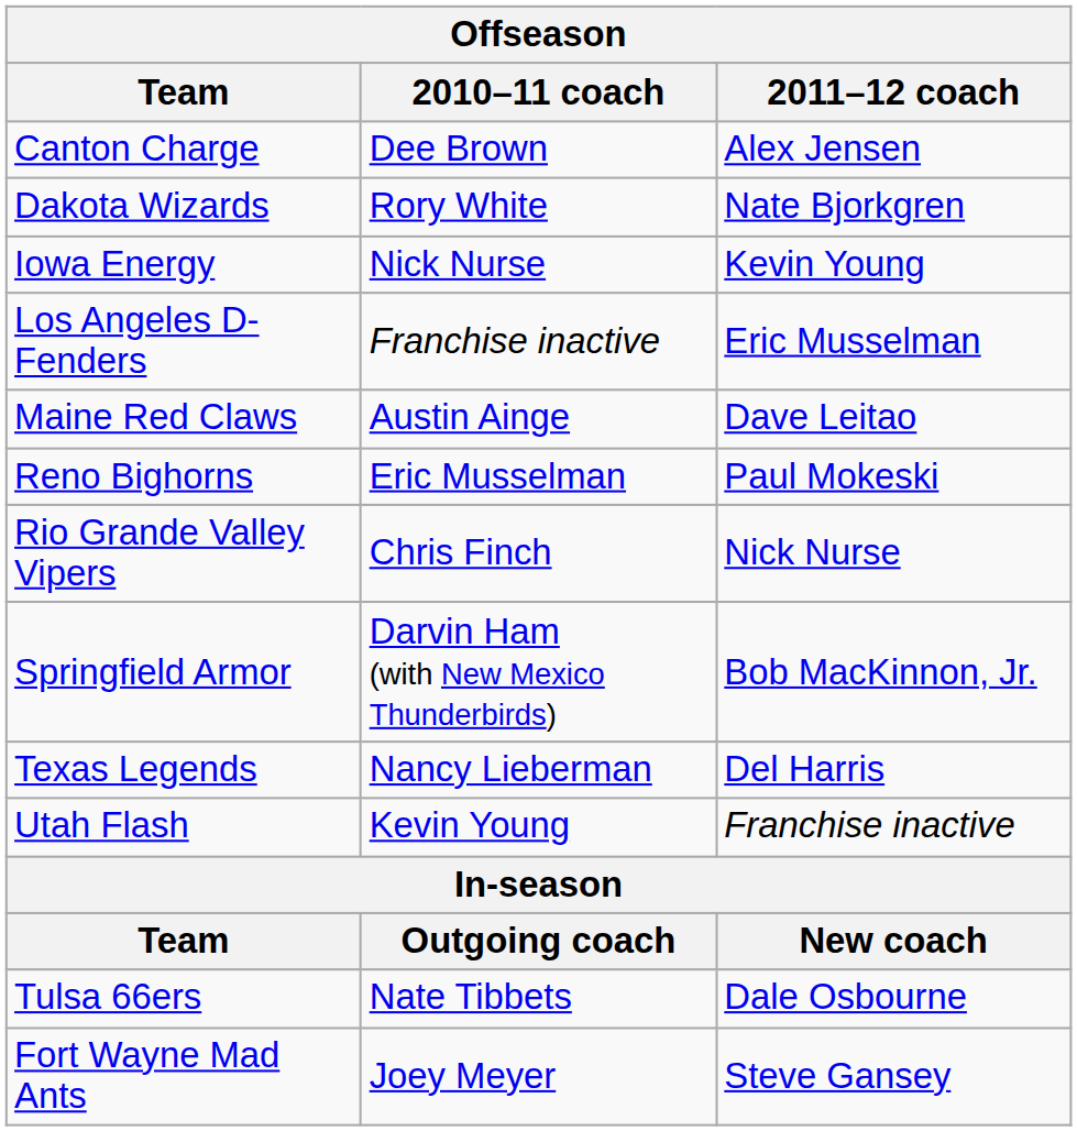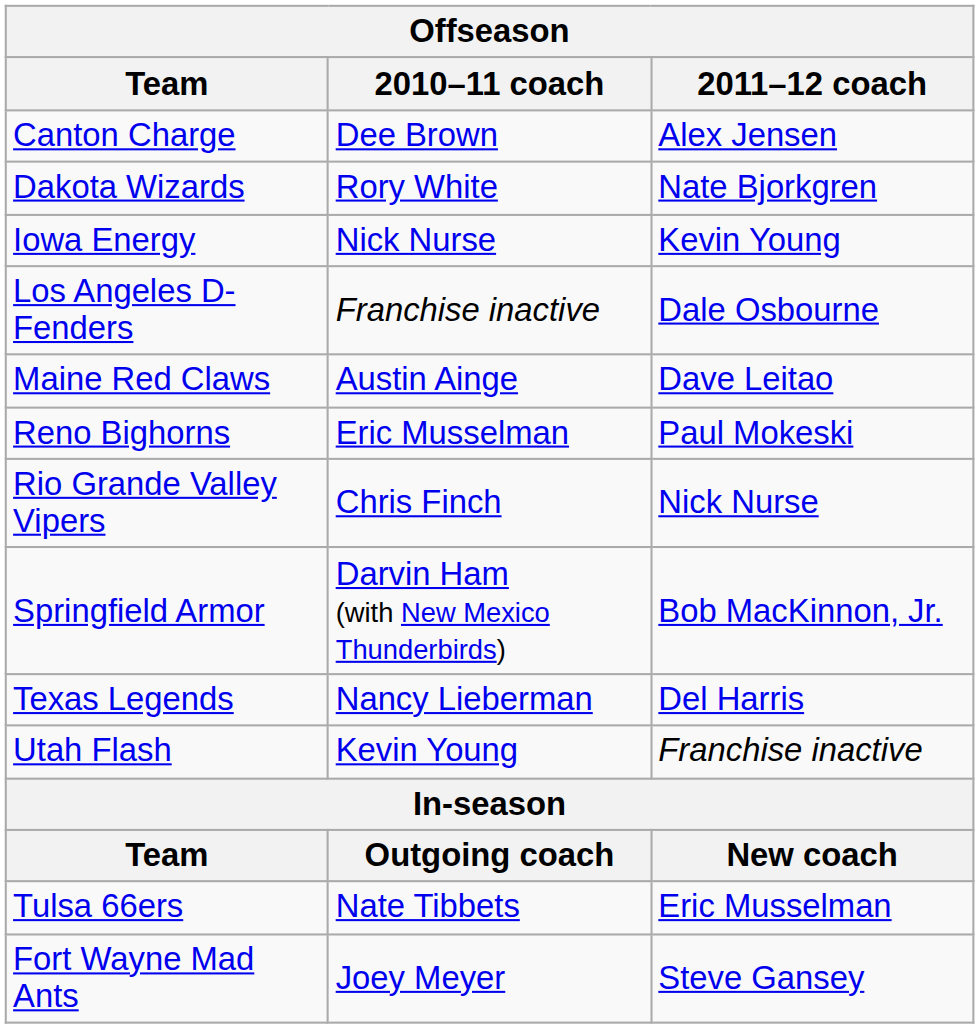Los Angeles D-Fenders | 2011–12 coach: Eric Musselman -> Dale Osbourne
Tulsa 66ers | 2011–12 coach: Dale Osbourne -> Eric Musselman
